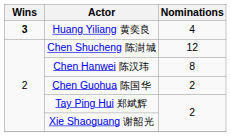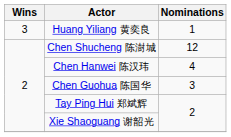Huang Yiliang 黄奕良 | Wins: bold -> normal
Huang Yiliang 黄奕良 | Nominations: 4 -> 1
Chen Hanwei 陈汉玮 | Nominations: 8 -> 4
Chen Guohua 陈国华 | Nominations: 2 -> 3
